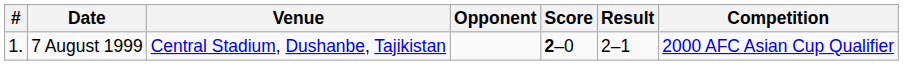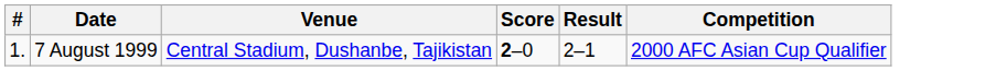- column: Opponent
